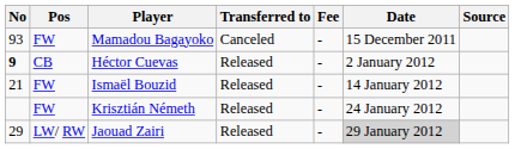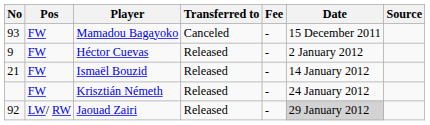Héctor Cuevas | No: bold -> normal
Héctor Cuevas | Pos: CB -> FW
Jaouad Zairi | No: 29 -> 92
